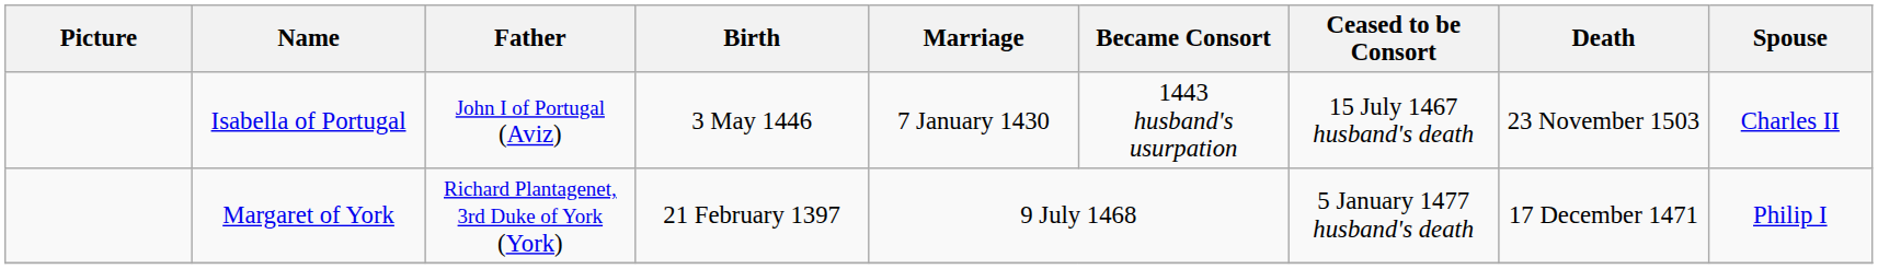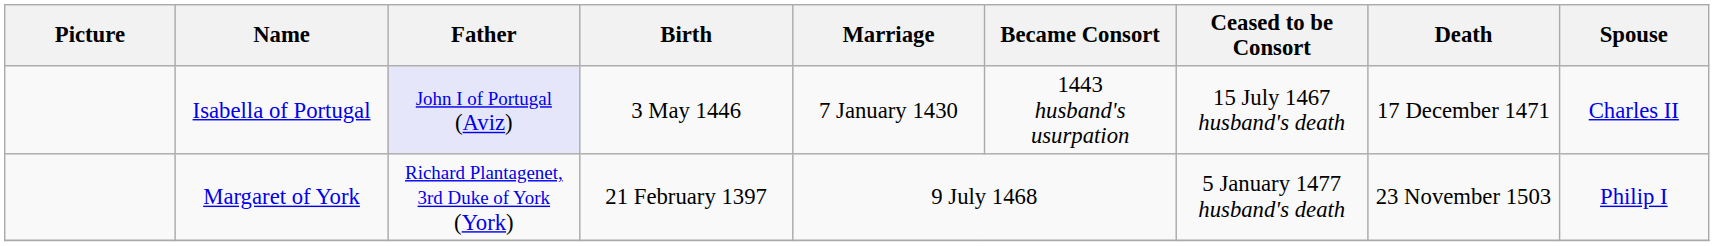Isabella of Portugal | Father: no background -> lavender background
Isabella of Portugal | Death: 23 November 1503 -> 17 December 1471
Margaret of York | Death: 17 December 1471 -> 23 November 1503
